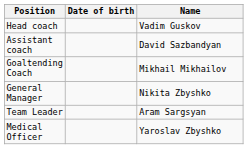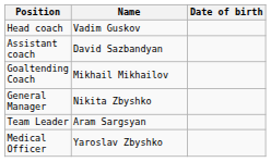columns swapped: Name <-> Date of birth
